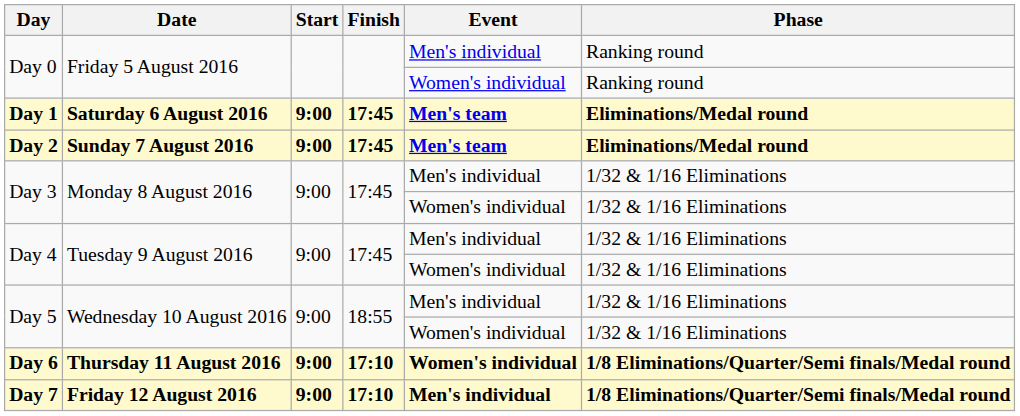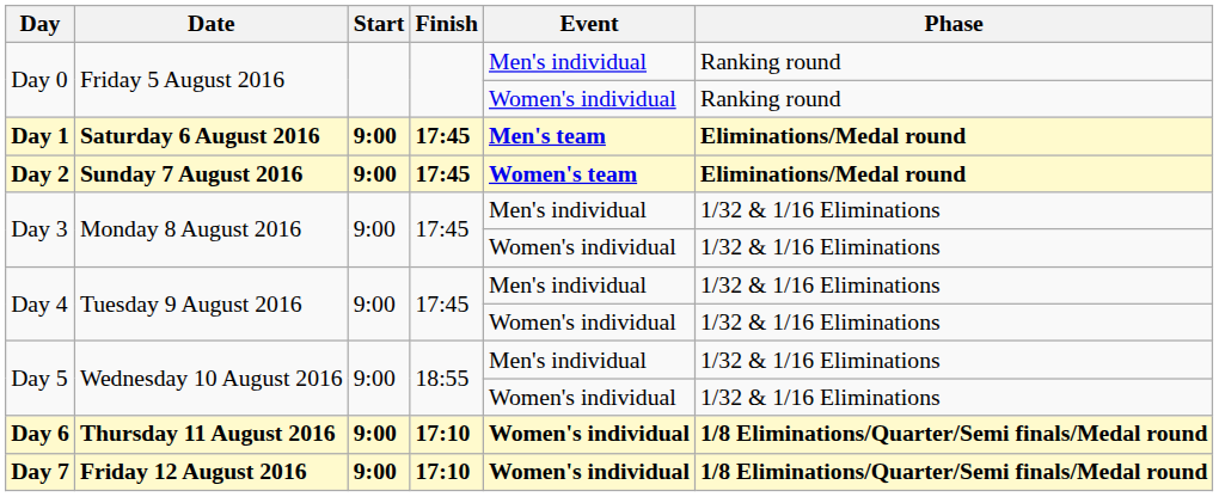Day 2 | Event: Men's team -> Women's team
Day 7 | Event: Men's individual -> Women's individual
